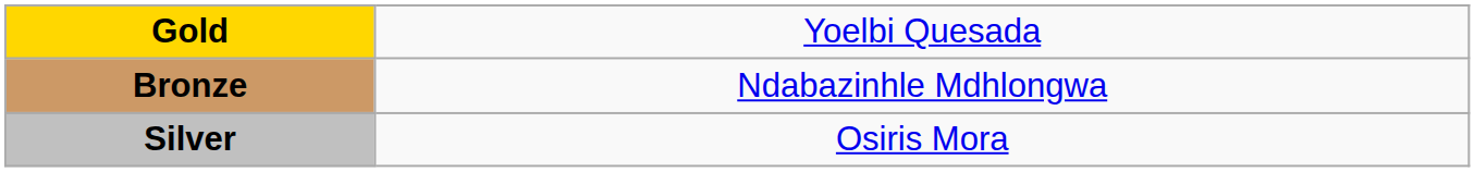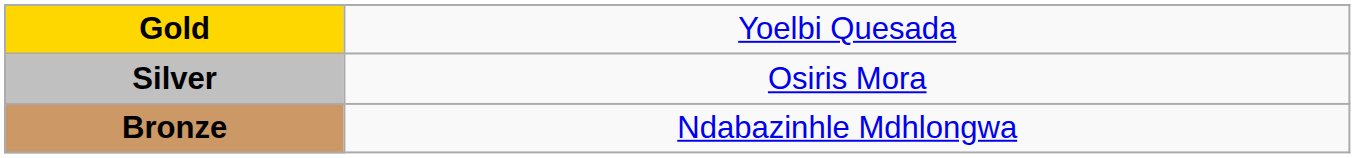rows swapped: Silver <-> Bronze
